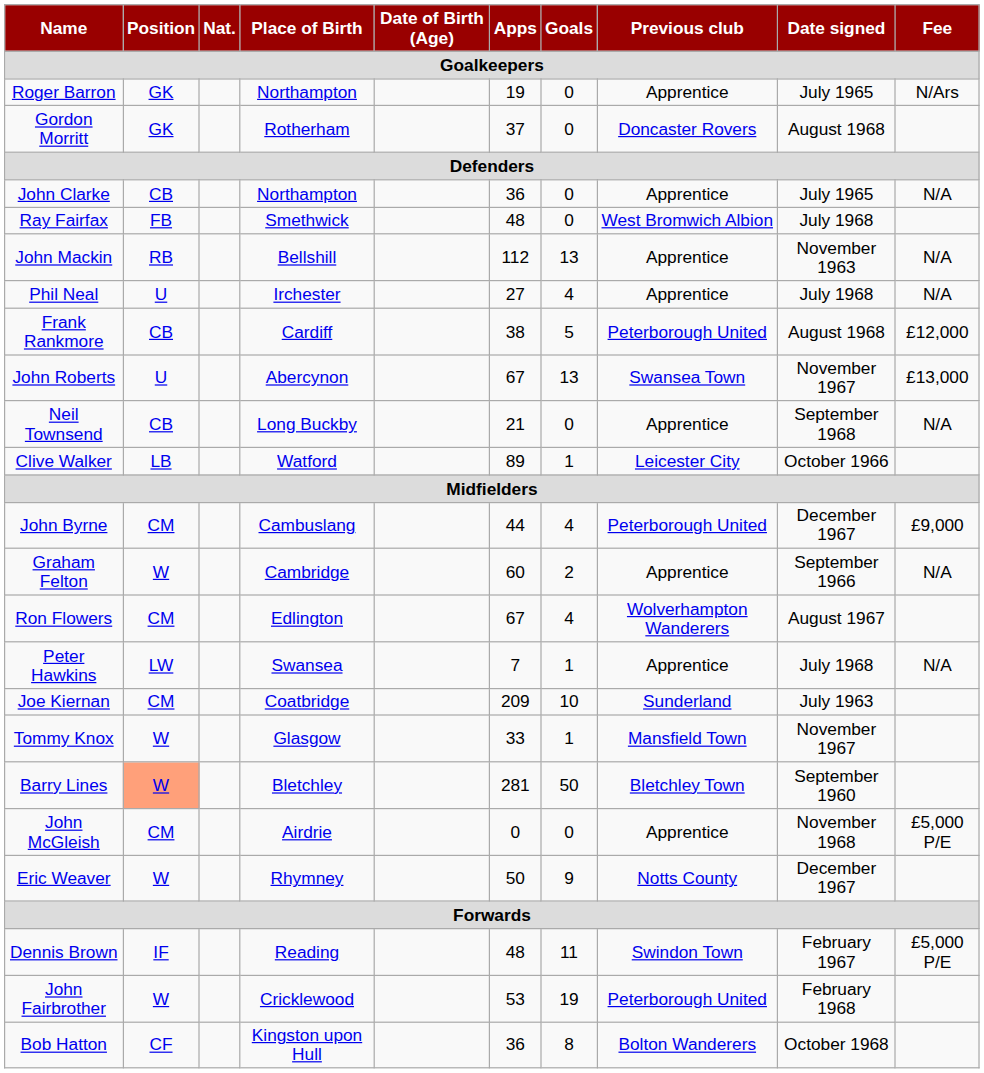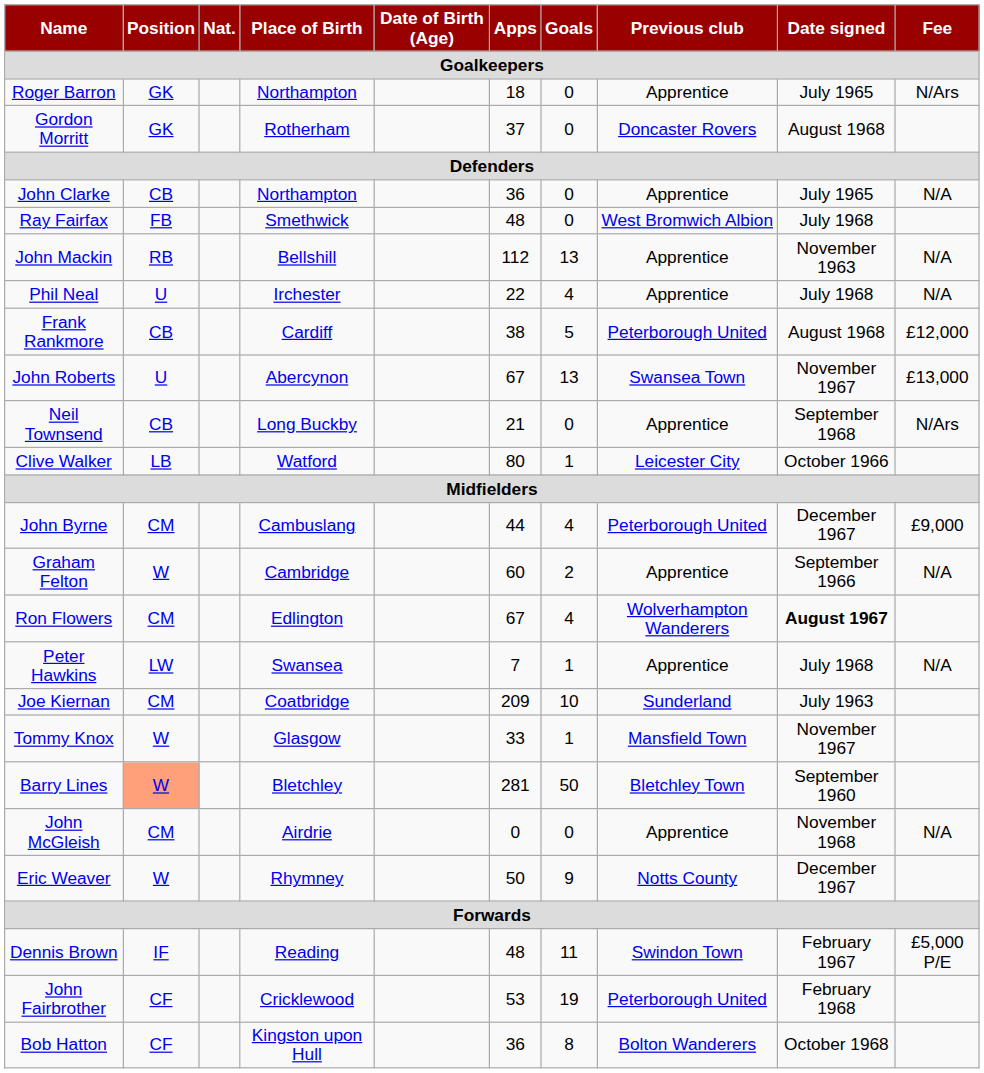Roger Barron | Apps: 19 -> 18
Phil Neal | Apps: 27 -> 22
Neil Townsend | Fee: N/A -> N/Ars
Clive Walker | Apps: 89 -> 80
Ron Flowers | Date signed: normal -> bold
John McGleish | Fee: £5,000 P/E -> N/A
John Fairbrother | Position: W -> CF
